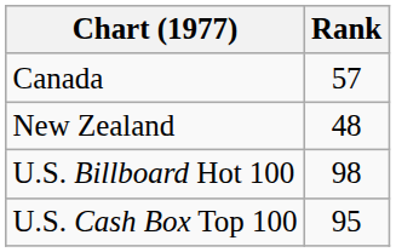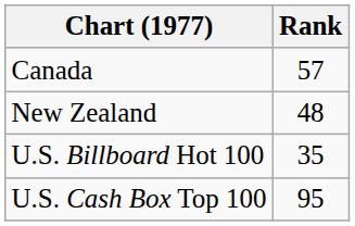U.S. Billboard Hot 100 | Rank: 98 -> 35
